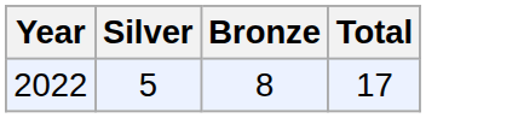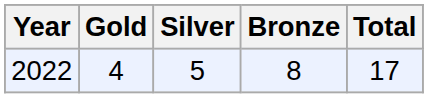+ column: Gold | 4
